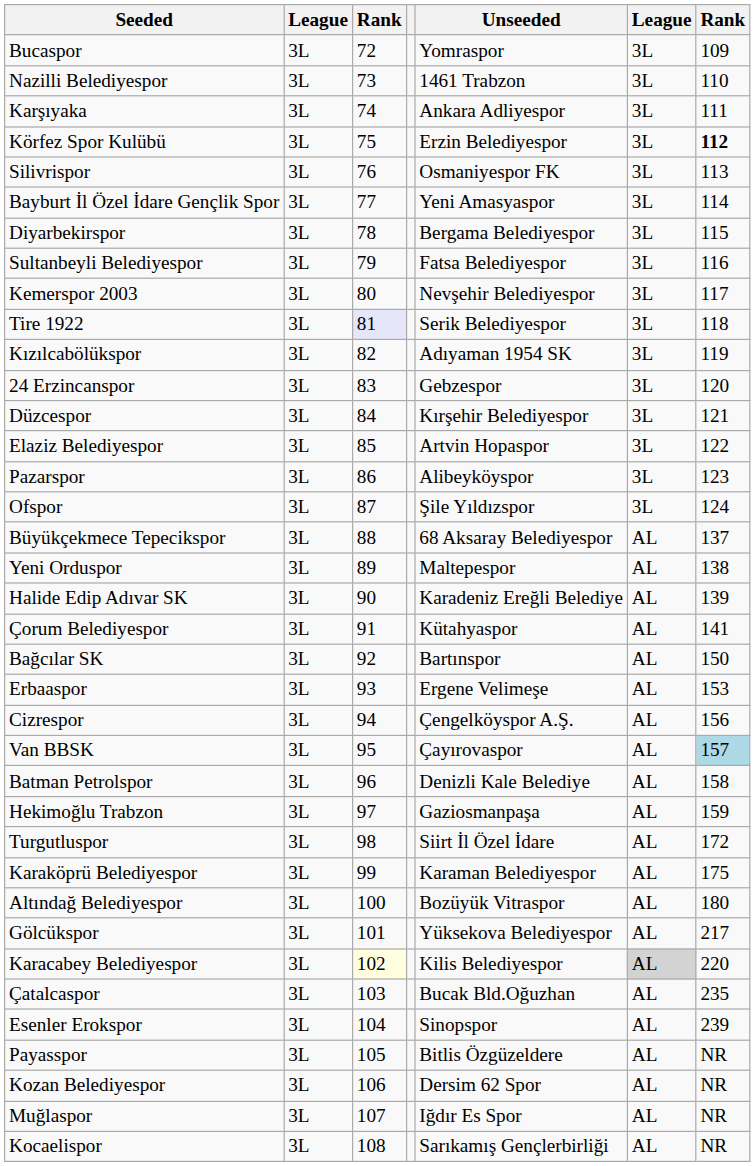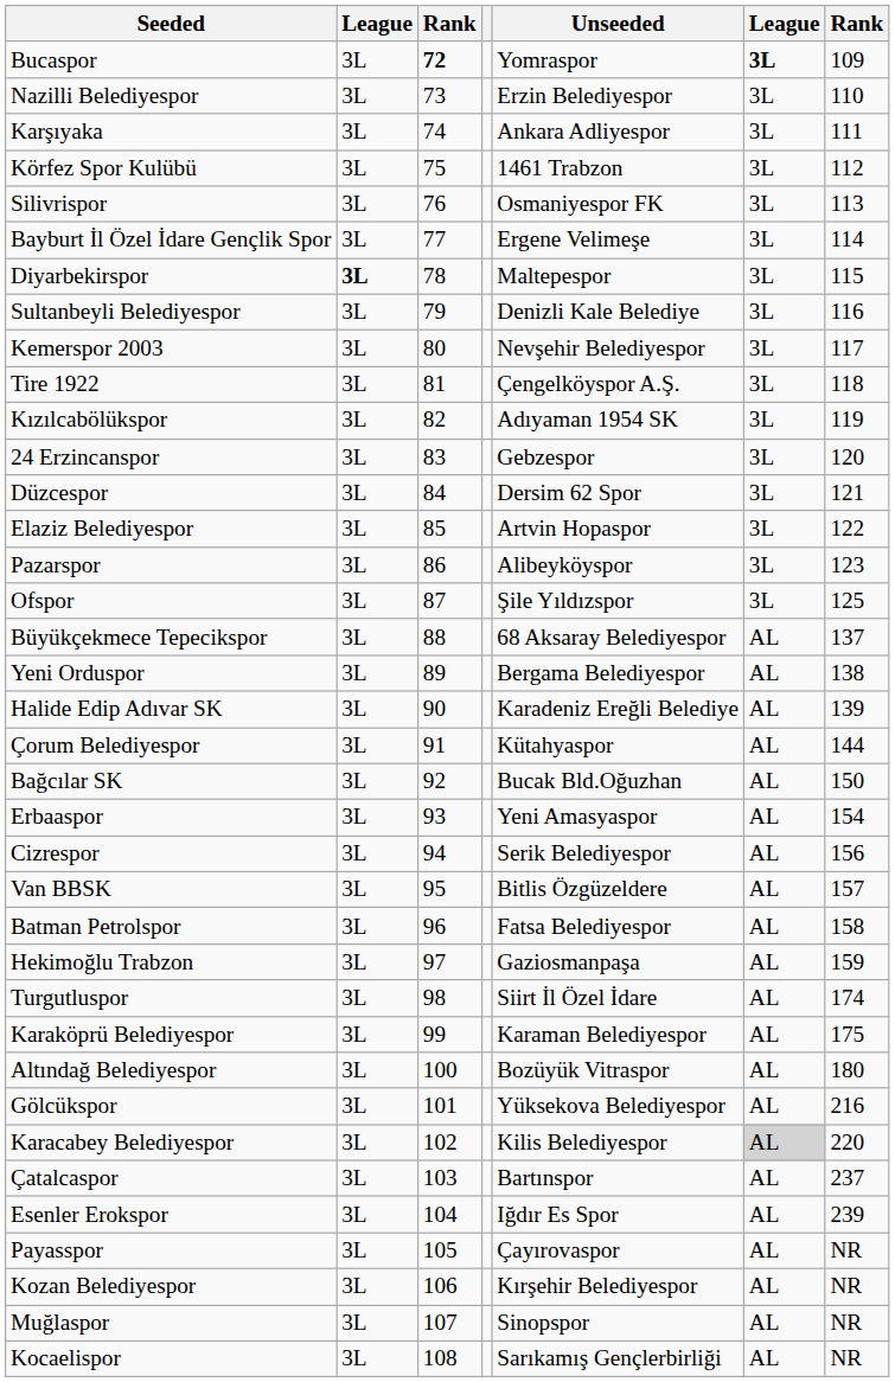Bucaspor | column 3: normal -> bold
Bucaspor | column 6: normal -> bold
Nazilli Belediyespor | Unseeded: 1461 Trabzon -> Erzin Belediyespor
Körfez Spor Kulübü | Unseeded: Erzin Belediyespor -> 1461 Trabzon
Körfez Spor Kulübü | column 7: bold -> normal
Bayburt İl Özel İdare Gençlik Spor | Unseeded: Yeni Amasyaspor -> Ergene Velimeşe
Diyarbekirspor | column 2: normal -> bold
Diyarbekirspor | Unseeded: Bergama Belediyespor -> Maltepespor
Sultanbeyli Belediyespor | Unseeded: Fatsa Belediyespor -> Denizli Kale Belediye
Tire 1922 | column 3: lavender background -> no background
Tire 1922 | Unseeded: Serik Belediyespor -> Çengelköyspor A.Ş.
Düzcespor | Unseeded: Kırşehir Belediyespor -> Dersim 62 Spor
Ofspor | column 7: 124 -> 125
Yeni Orduspor | Unseeded: Maltepespor -> Bergama Belediyespor
Çorum Belediyespor | column 7: 141 -> 144
Bağcılar SK | Unseeded: Bartınspor -> Bucak Bld.Oğuzhan
Erbaaspor | Unseeded: Ergene Velimeşe -> Yeni Amasyaspor
Erbaaspor | column 7: 153 -> 154
Cizrespor | Unseeded: Çengelköyspor A.Ş. -> Serik Belediyespor
Van BBSK | Unseeded: Çayırovaspor -> Bitlis Özgüzeldere
Van BBSK | column 7: lightblue background -> no background
Batman Petrolspor | Unseeded: Denizli Kale Belediye -> Fatsa Belediyespor
Turgutluspor | column 7: 172 -> 174
Gölcükspor | column 7: 217 -> 216
Karacabey Belediyespor | column 3: lightyellow background -> no background
Çatalcaspor | Unseeded: Bucak Bld.Oğuzhan -> Bartınspor
Çatalcaspor | column 7: 235 -> 237
Esenler Erokspor | Unseeded: Sinopspor -> Iğdır Es Spor
Payasspor | Unseeded: Bitlis Özgüzeldere -> Çayırovaspor
Kozan Belediyespor | Unseeded: Dersim 62 Spor -> Kırşehir Belediyespor
Muğlaspor | Unseeded: Iğdır Es Spor -> Sinopspor
